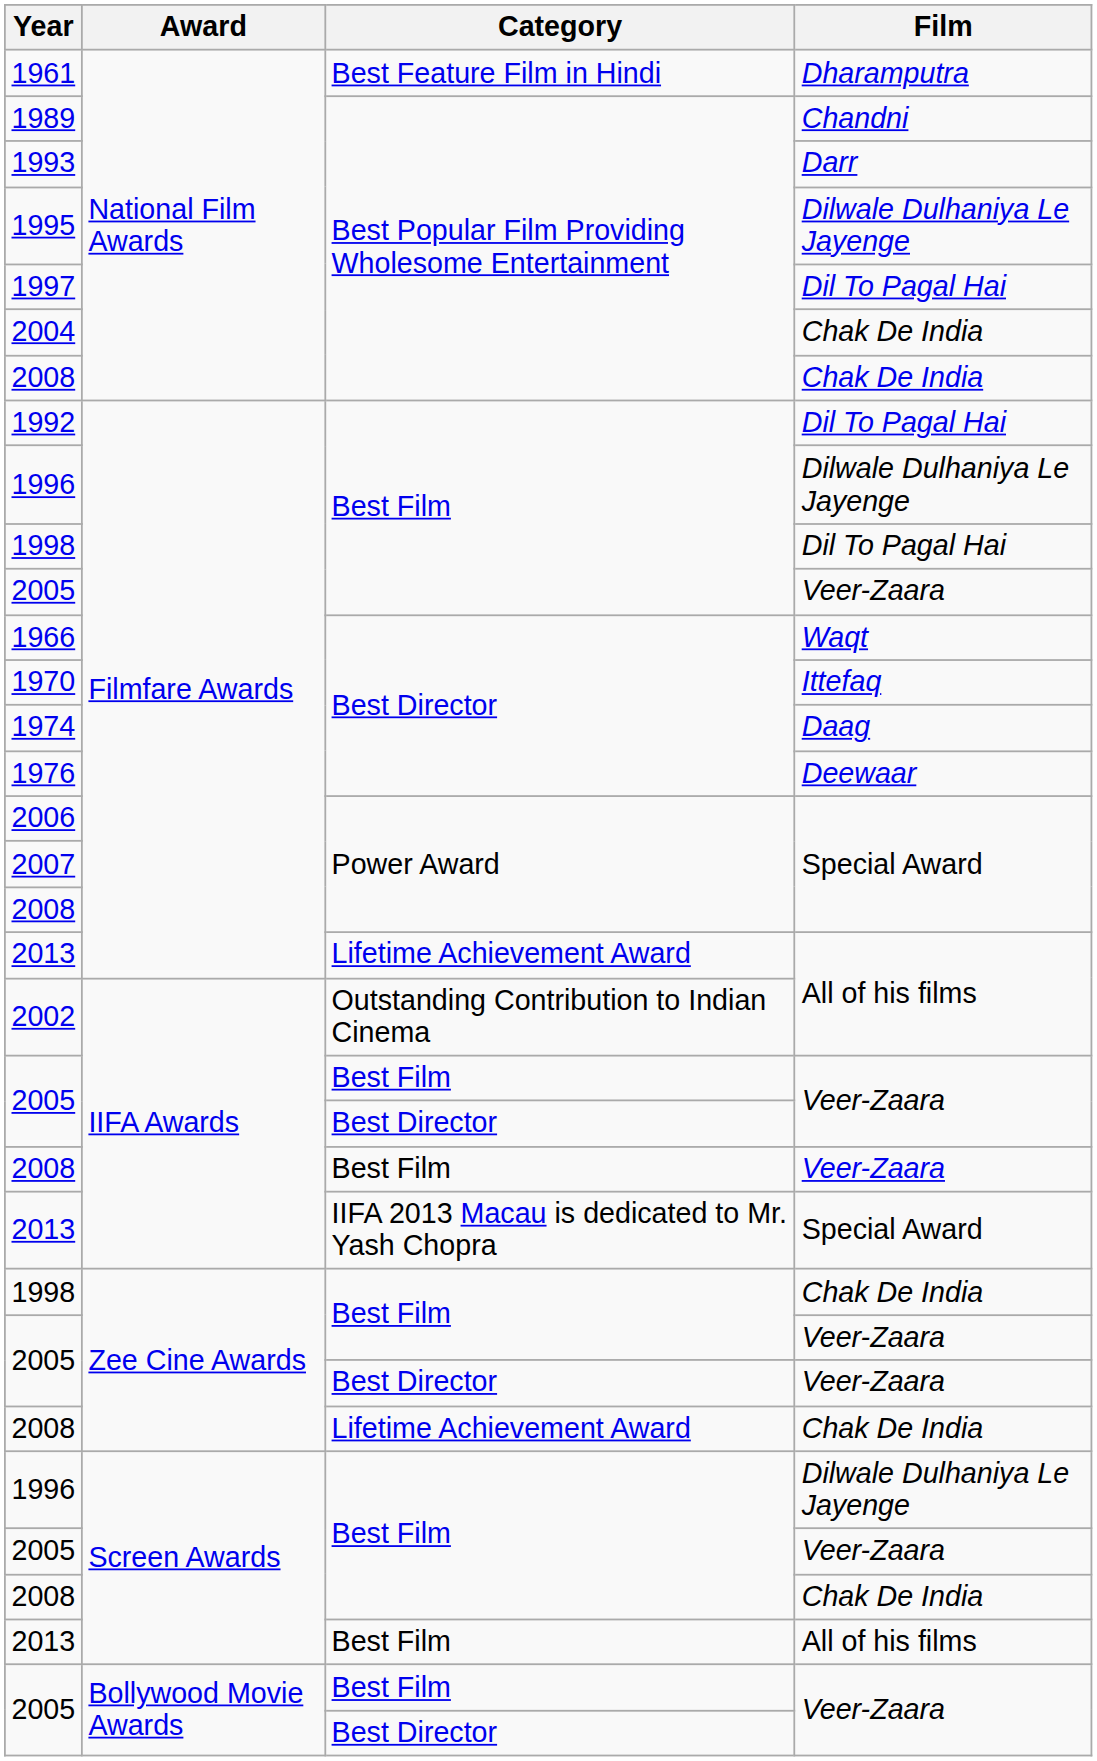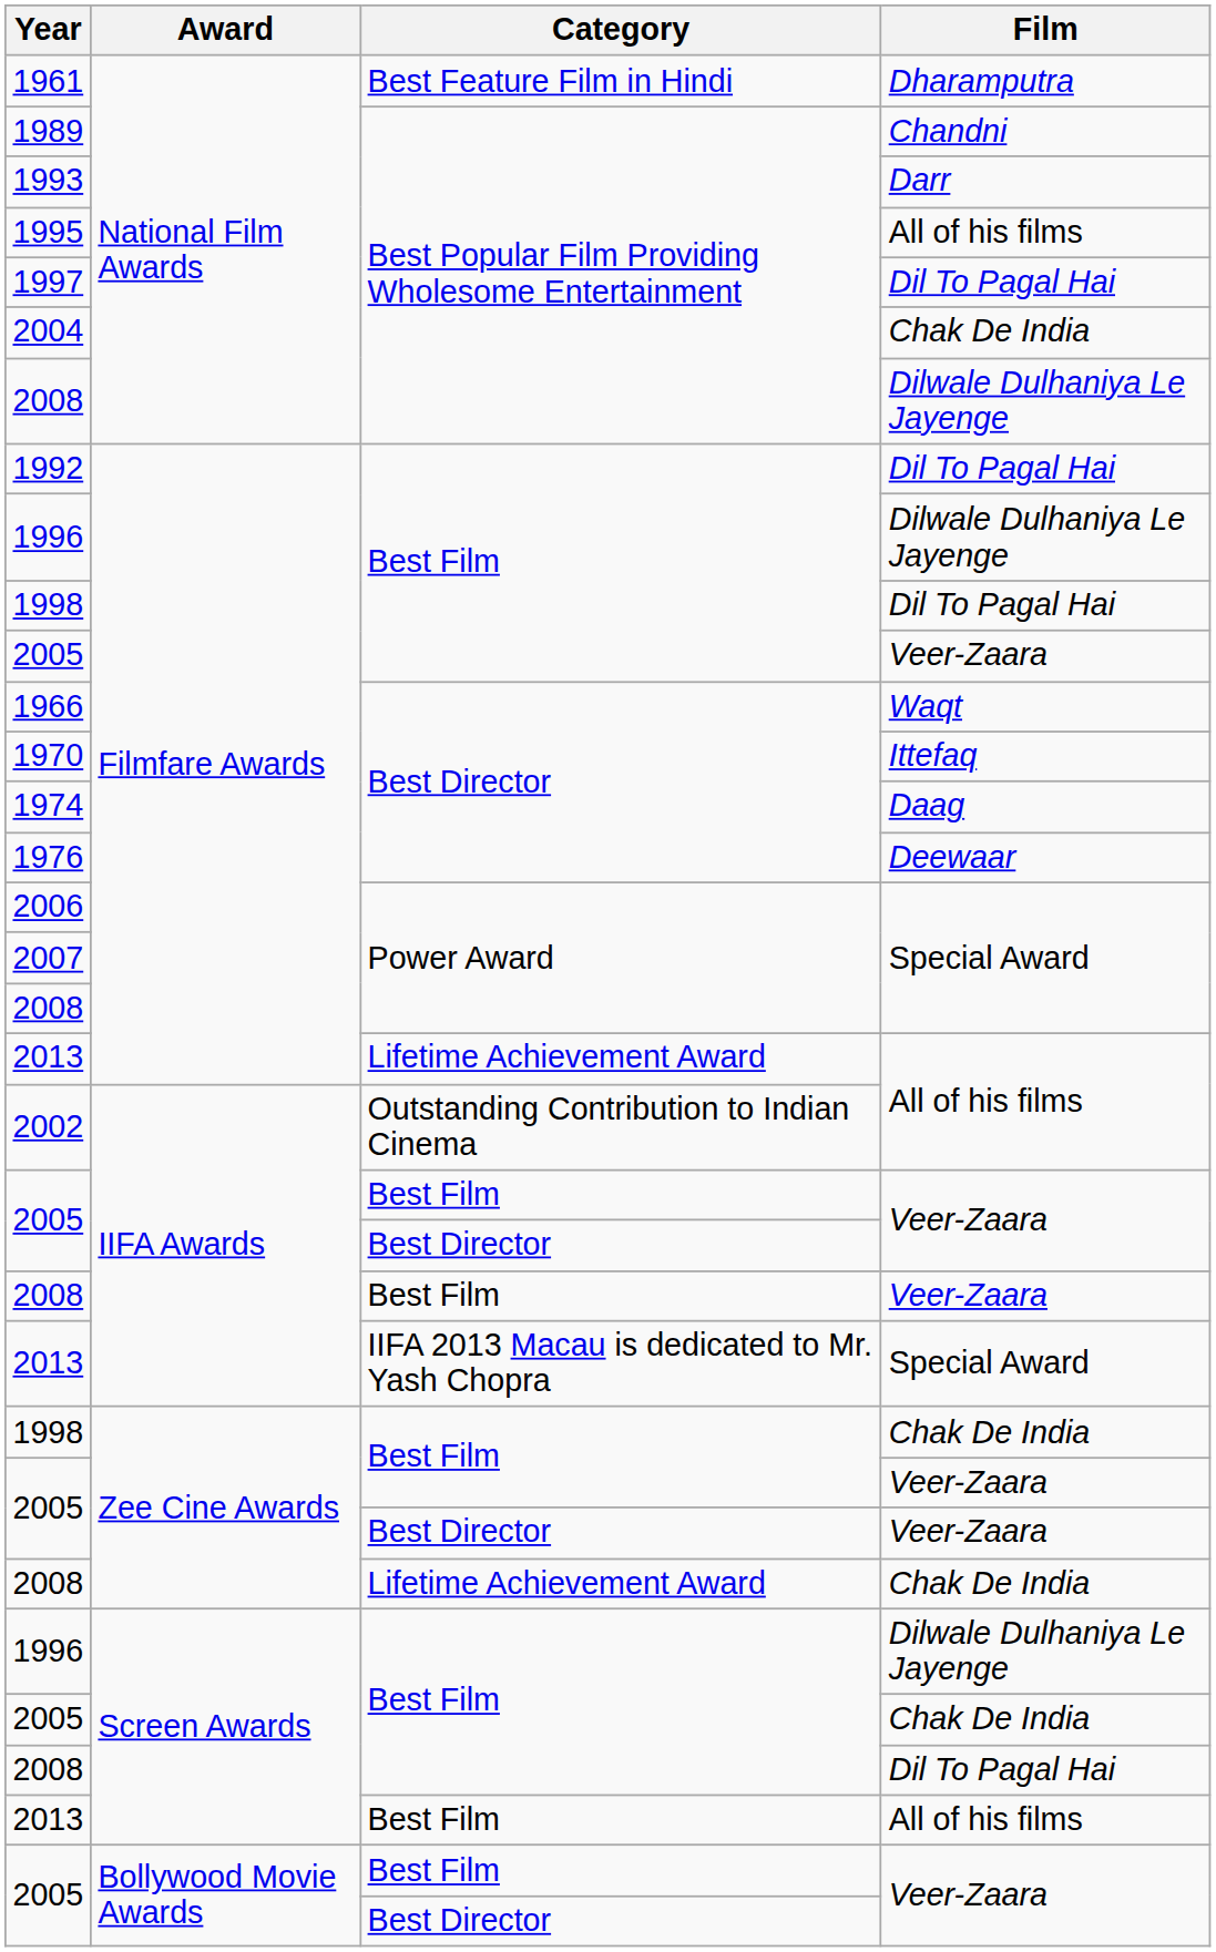1995 | Film: Dilwale Dulhaniya Le Jayenge -> All of his films
2008 / National Film Awards | Film: Chak De India -> Dilwale Dulhaniya Le Jayenge
2005 / Screen Awards | Film: Veer-Zaara -> Chak De India
2008 / Screen Awards | Film: Chak De India -> Dil To Pagal Hai
